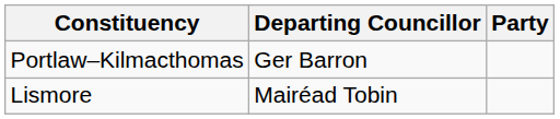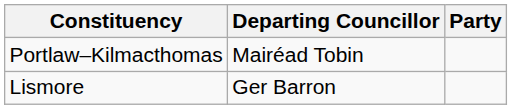Portlaw–Kilmacthomas | Departing Councillor: Ger Barron -> Mairéad Tobin
Lismore | Departing Councillor: Mairéad Tobin -> Ger Barron
